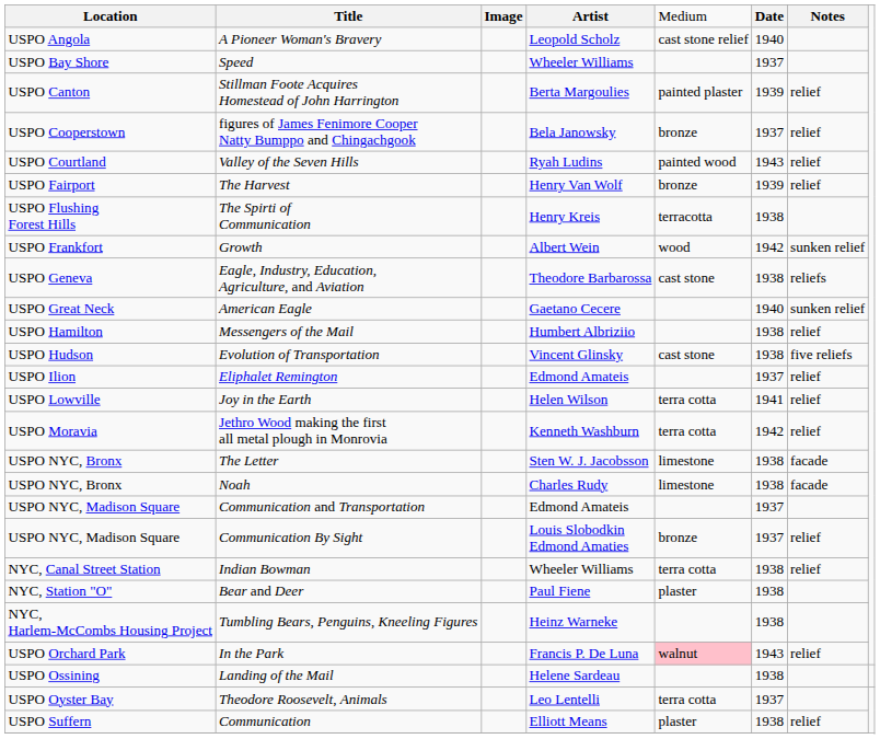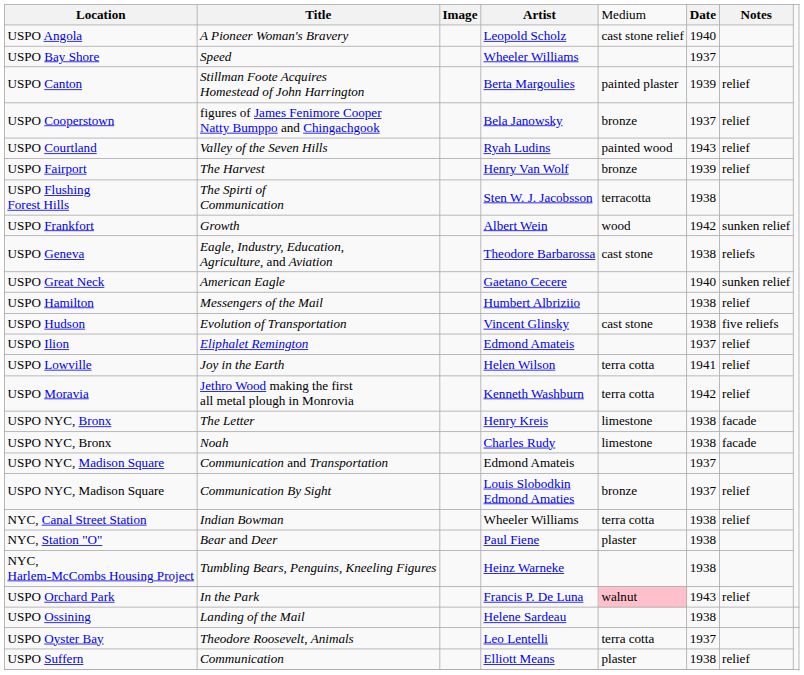The Spirti of Communication | column 4: Henry Kreis -> Sten W. J. Jacobsson
The Letter | column 4: Sten W. J. Jacobsson -> Henry Kreis
